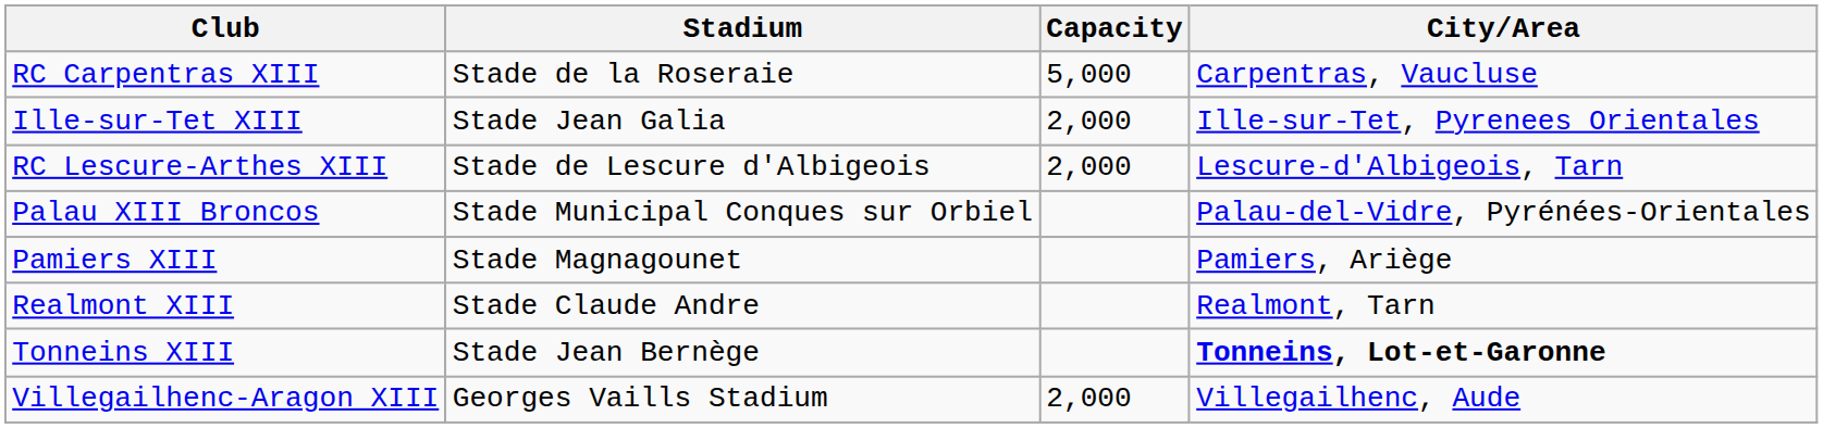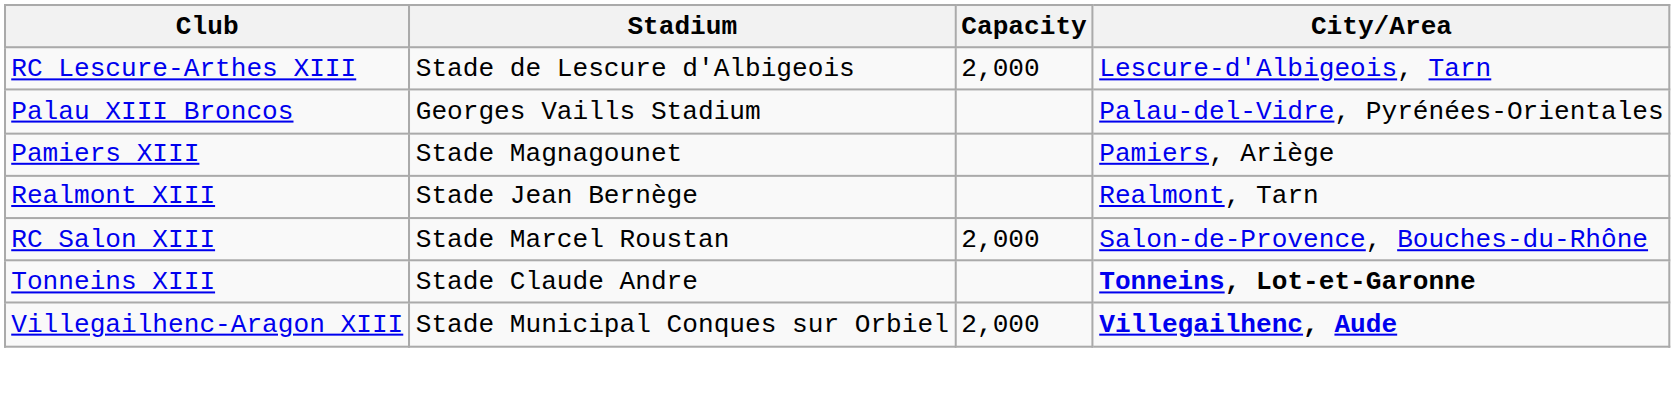- row: RC Carpentras XIII | Stade de la Roseraie | 5,000 | Carpentras, Vaucluse
- row: Ille-sur-Tet XIII | Stade Jean Galia | 2,000 | Ille-sur-Tet, Pyrenees Orientales
Palau XIII Broncos | Stadium: Stade Municipal Conques sur Orbiel -> Georges Vaills Stadium
Realmont XIII | Stadium: Stade Claude Andre -> Stade Jean Bernège
+ row: RC Salon XIII | Stade Marcel Roustan | 2,000 | Salon-de-Provence, Bouches-du-Rhône
Tonneins XIII | Stadium: Stade Jean Bernège -> Stade Claude Andre
Villegailhenc-Aragon XIII | Stadium: Georges Vaills Stadium -> Stade Municipal Conques sur Orbiel
Villegailhenc-Aragon XIII | City/Area: normal -> bold
